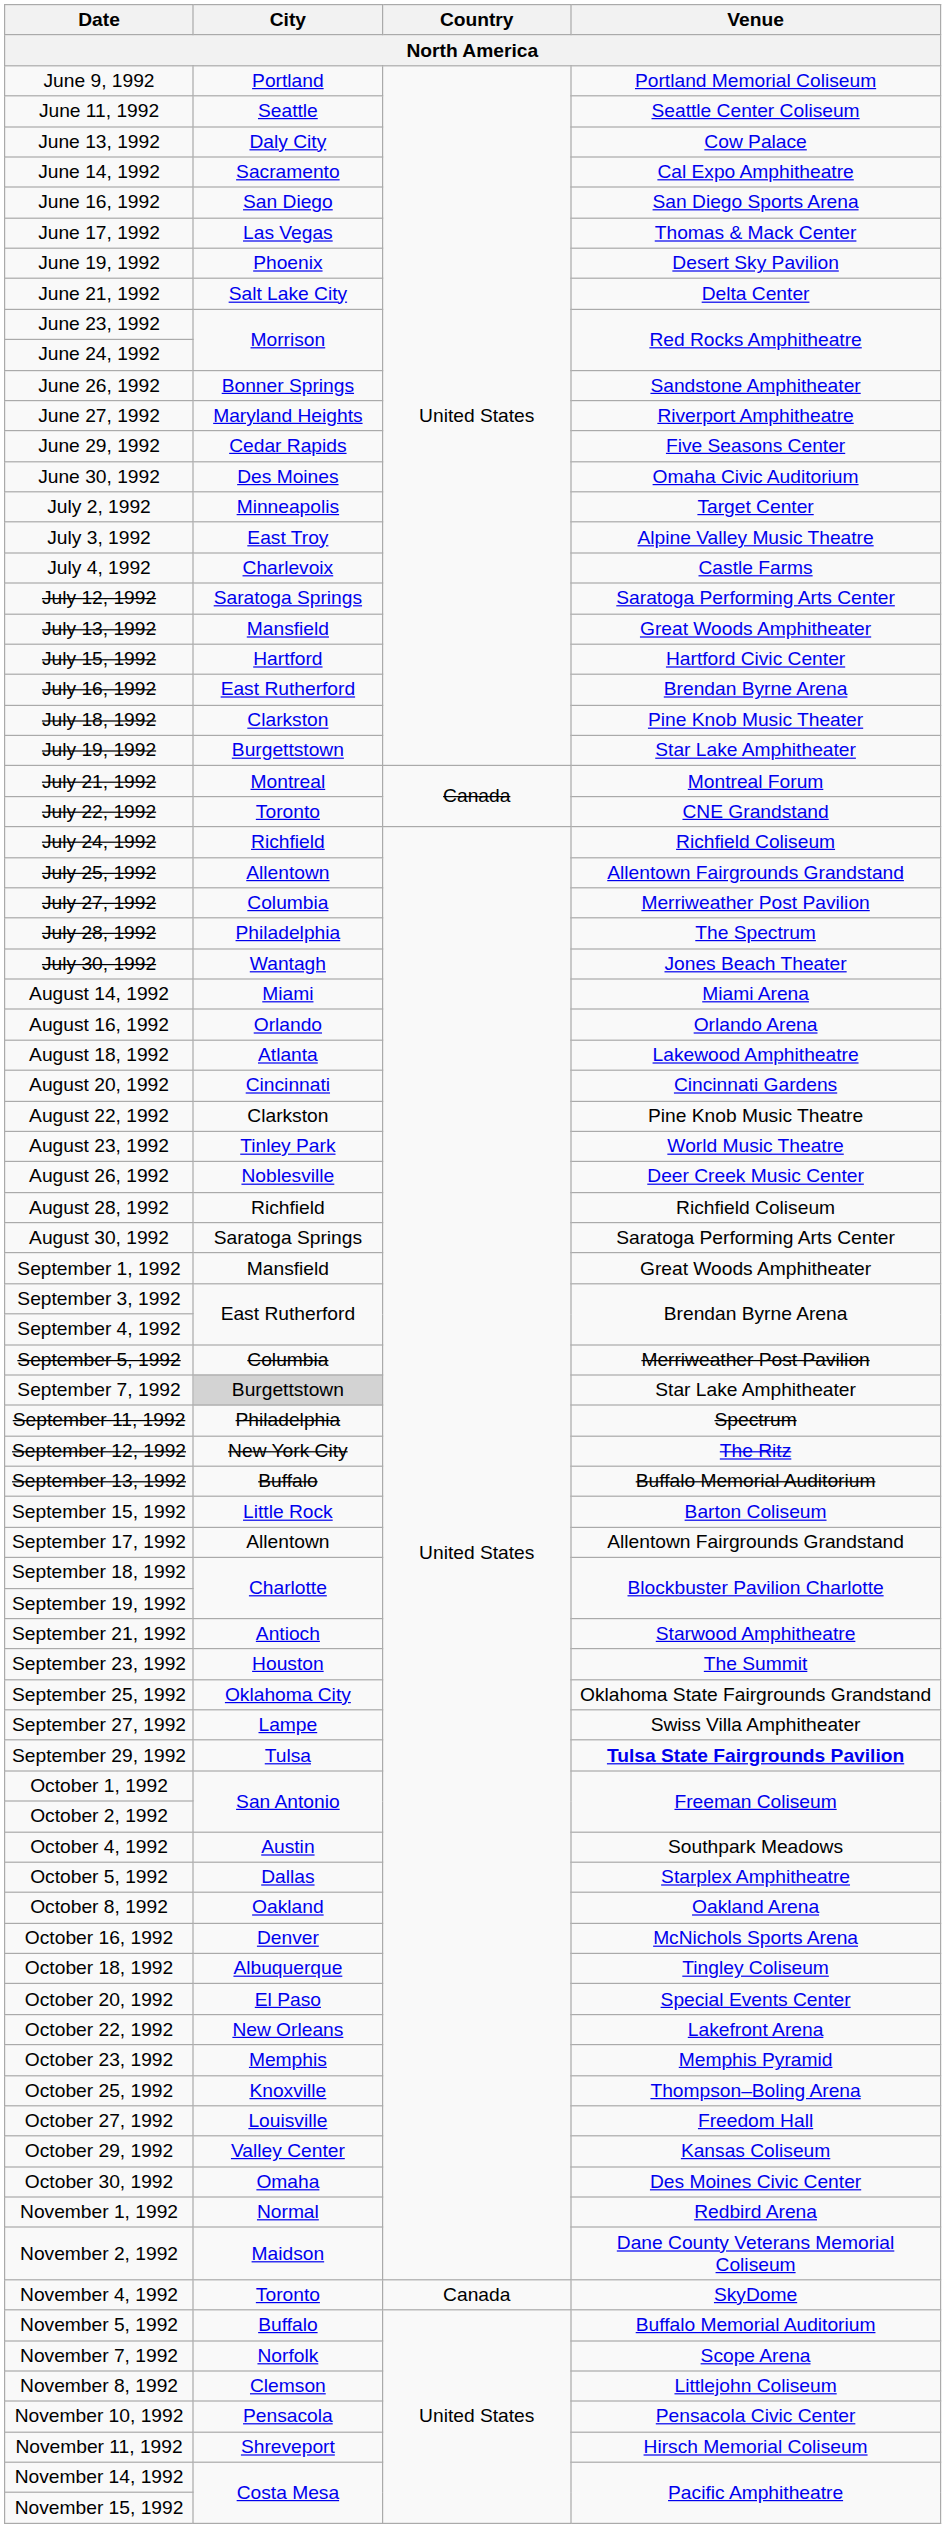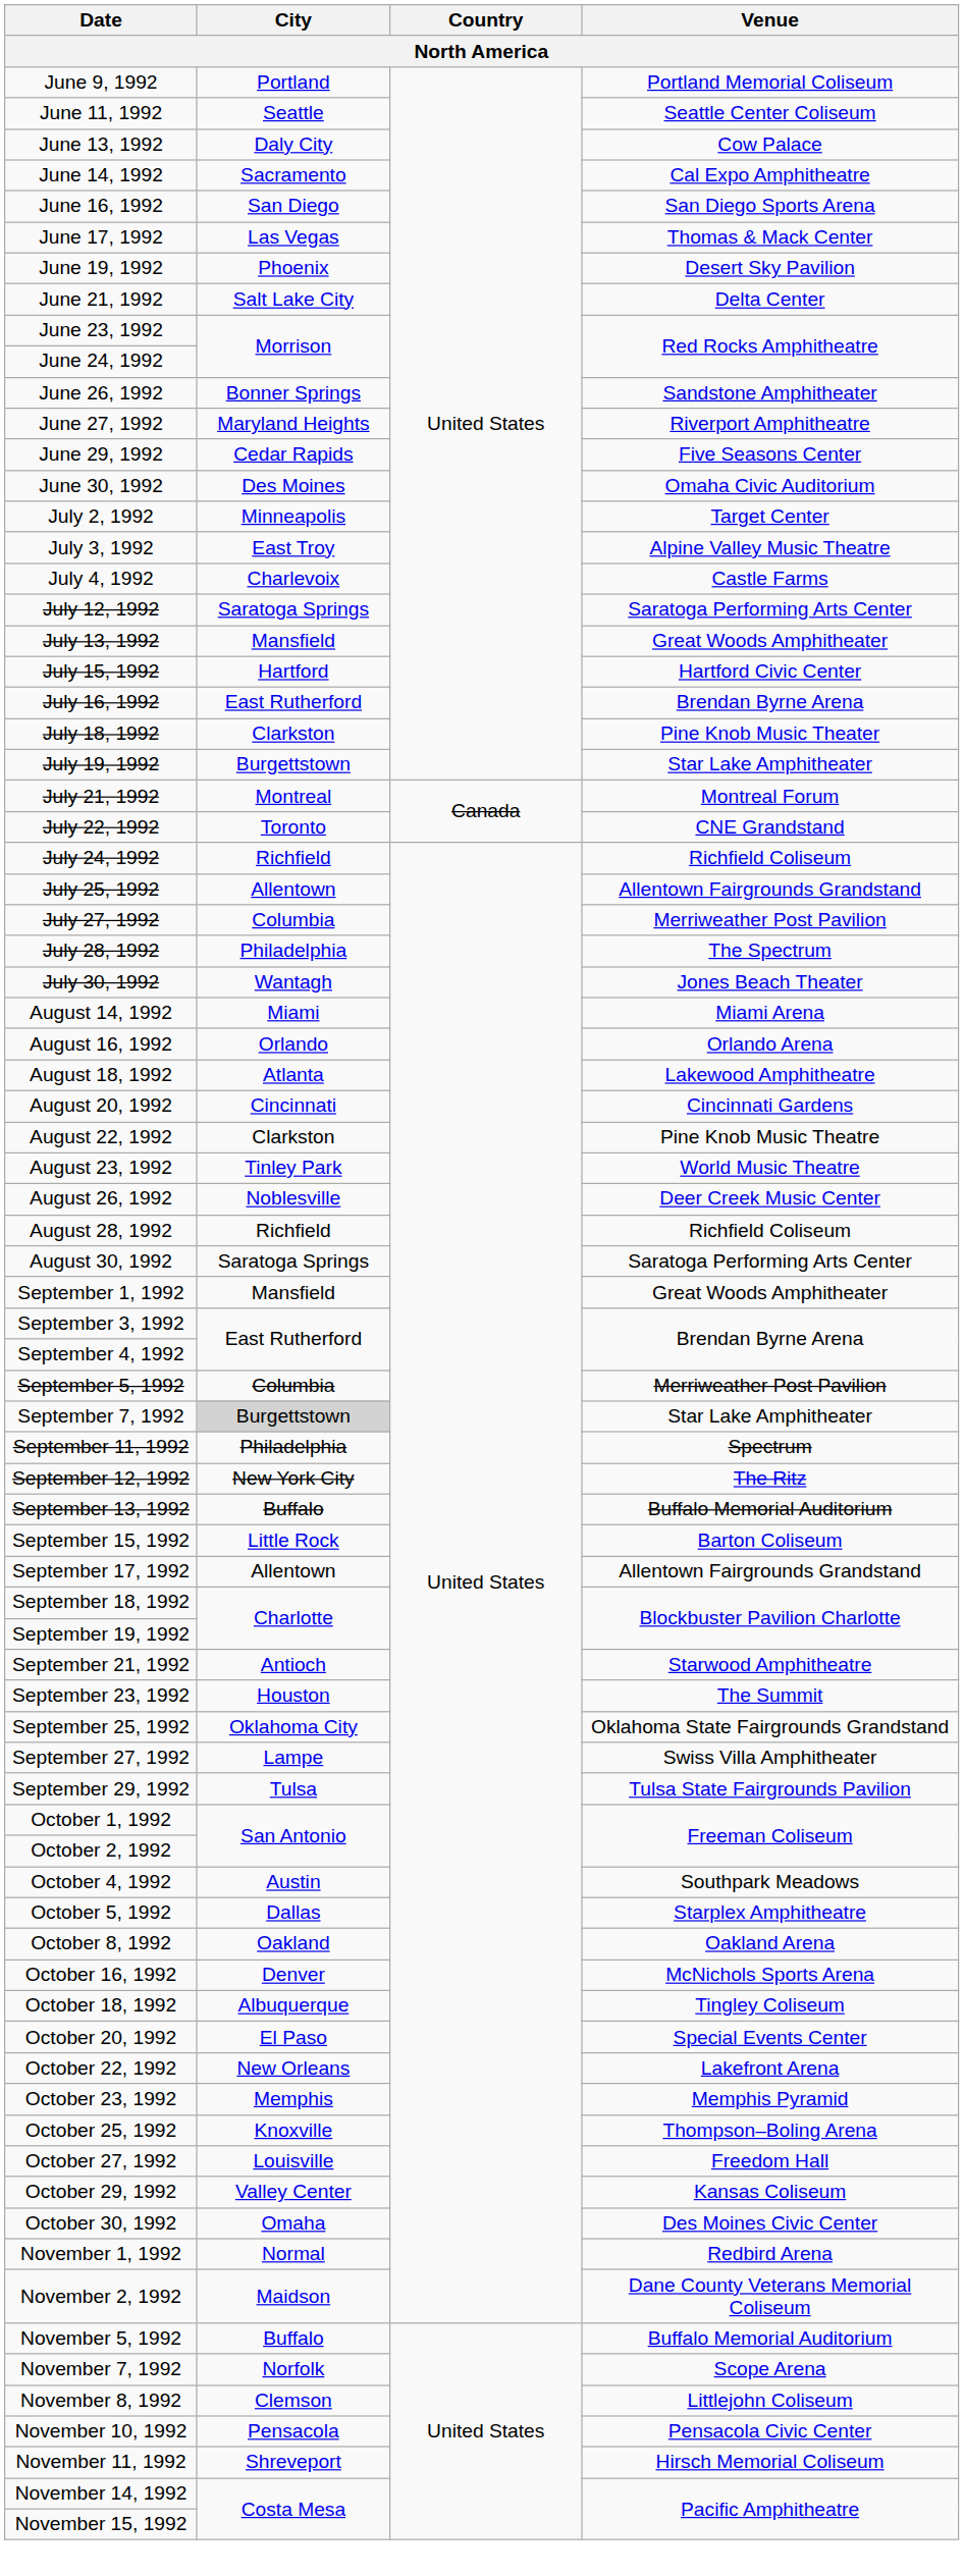September 29, 1992 | Venue: bold -> normal
- row: November 4, 1992 | Toronto | Canada | SkyDome
